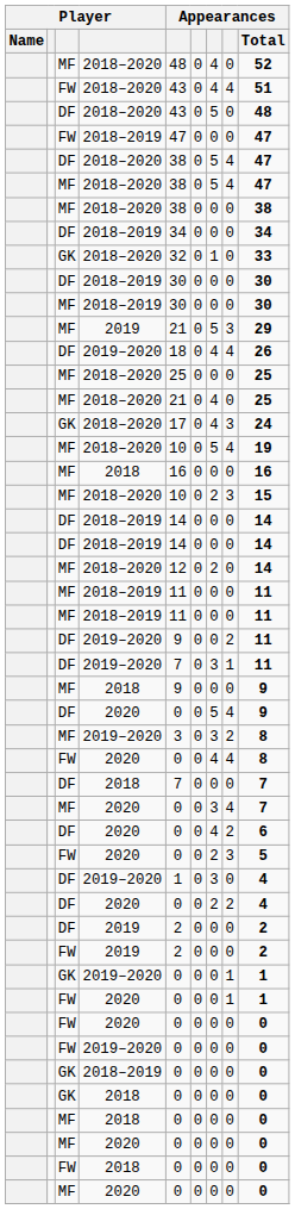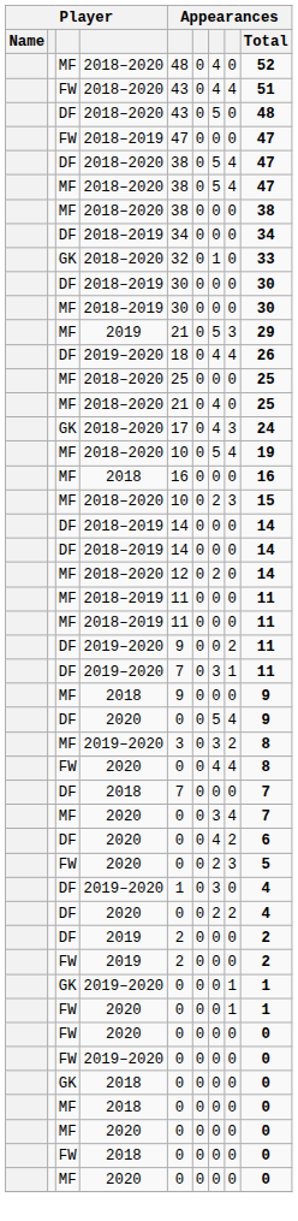- row: GK | 2018–2019 | 0 | 0 | 0 | 0 | 0
